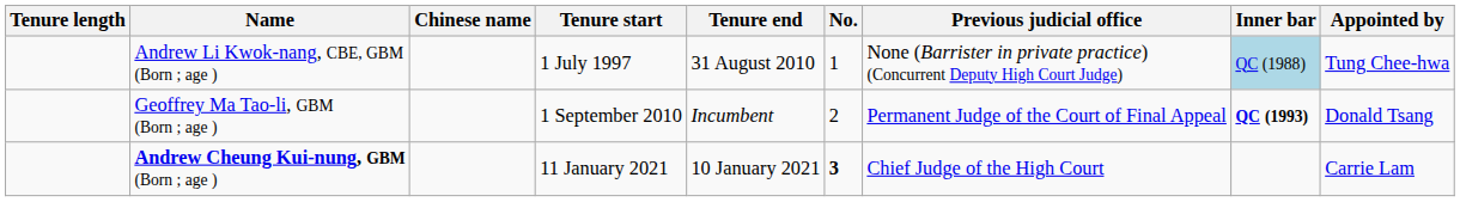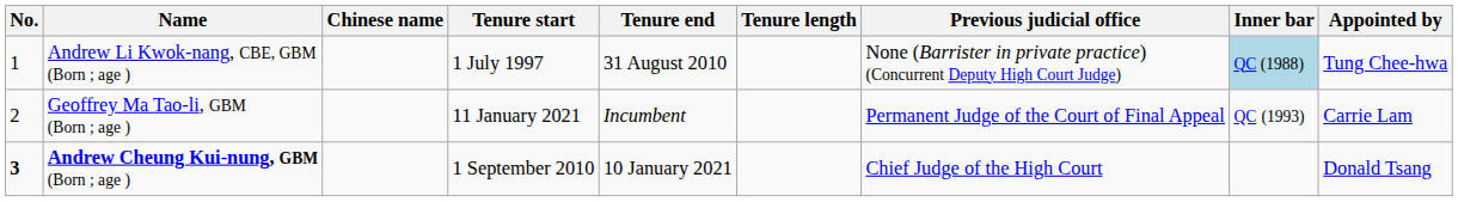columns swapped: No. <-> Tenure length
Geoffrey Ma Tao-li, GBM (Born ; age ) | Tenure start: 1 September 2010 -> 11 January 2021
Geoffrey Ma Tao-li, GBM (Born ; age ) | Inner bar: bold -> normal
Geoffrey Ma Tao-li, GBM (Born ; age ) | Appointed by: Donald Tsang -> Carrie Lam
Andrew Cheung Kui-nung, GBM (Born ; age ) | Tenure start: 11 January 2021 -> 1 September 2010
Andrew Cheung Kui-nung, GBM (Born ; age ) | Appointed by: Carrie Lam -> Donald Tsang
